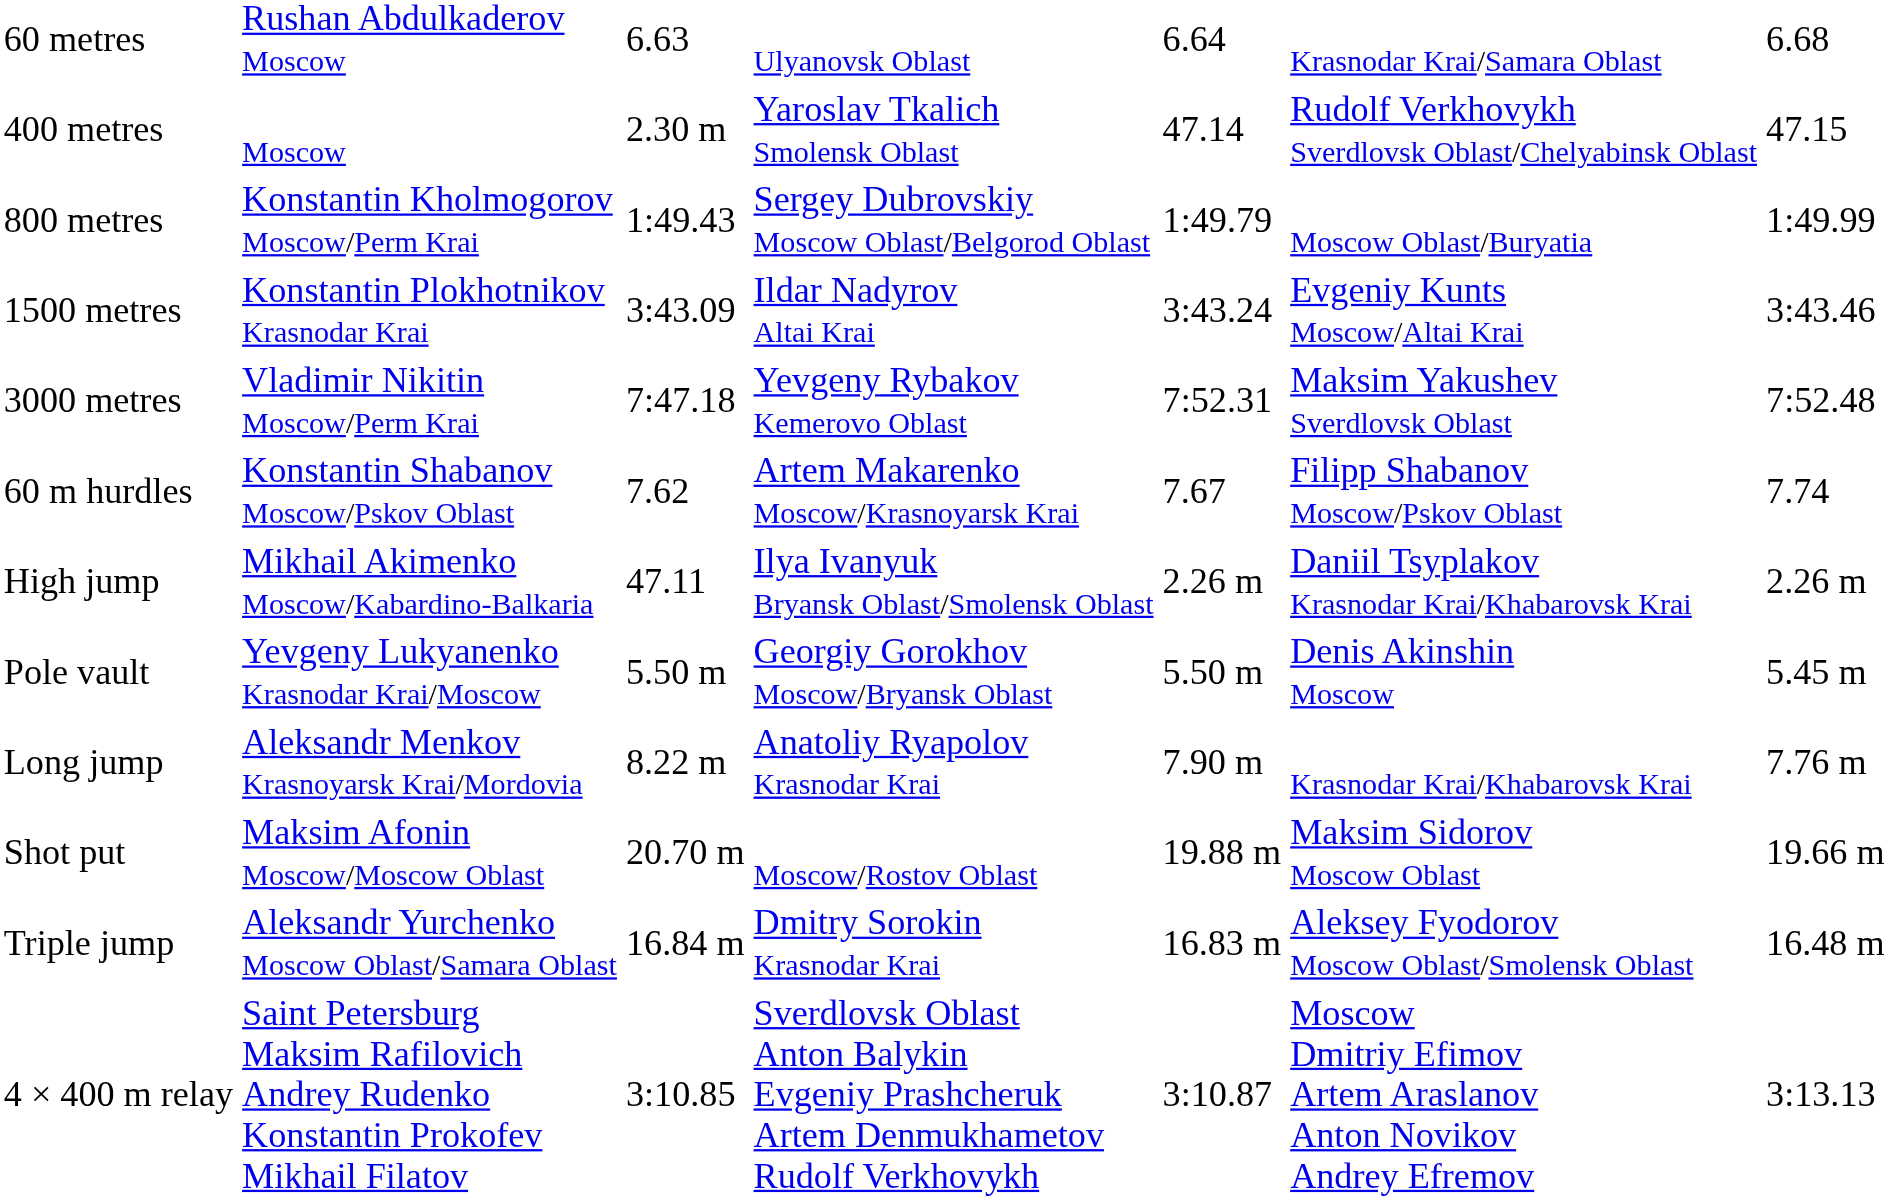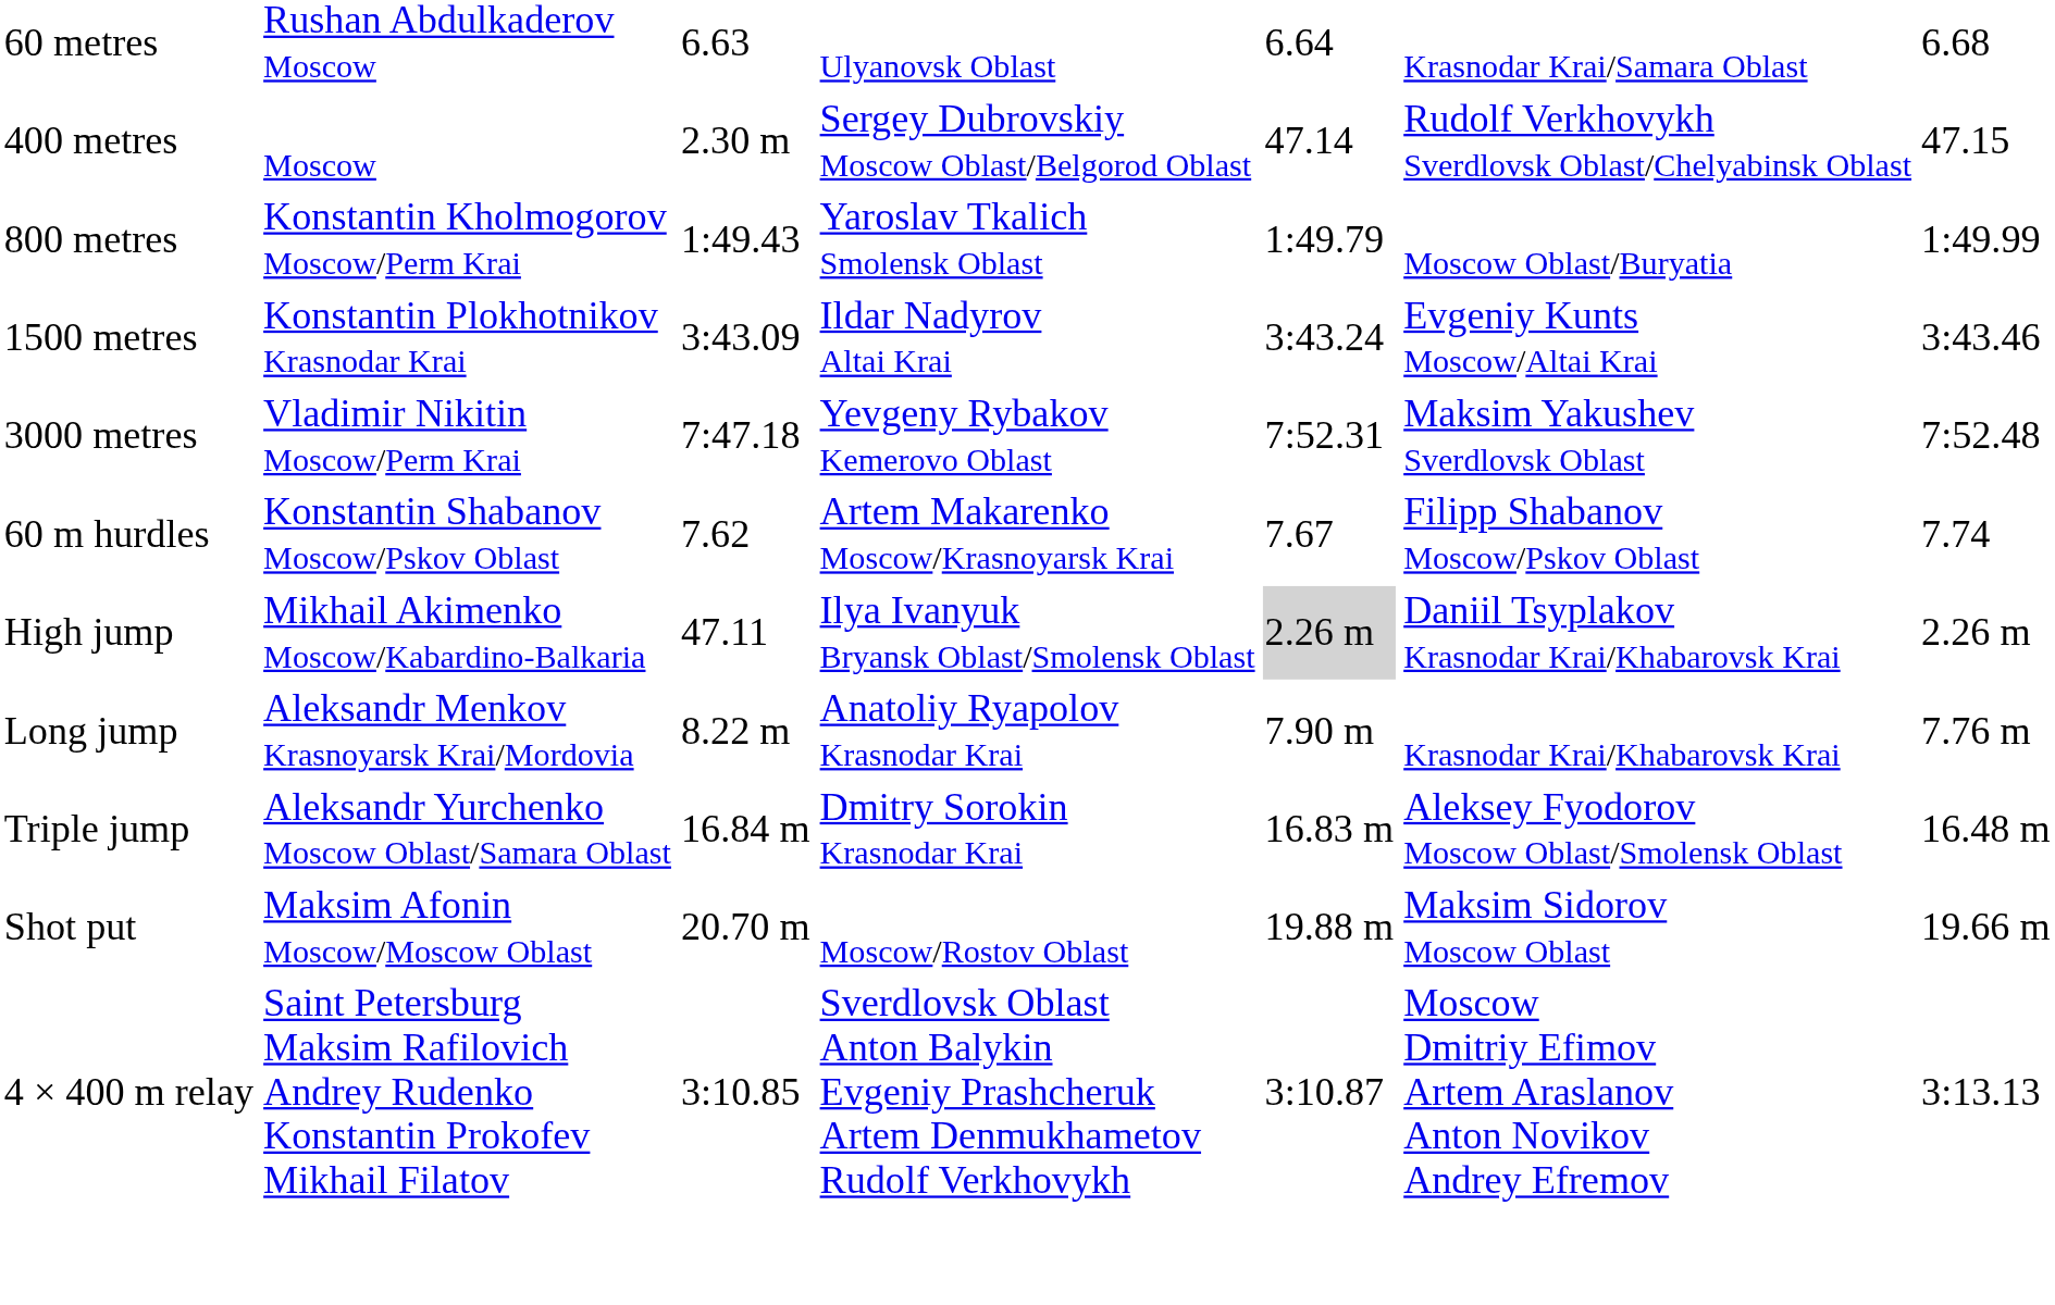400 metres | column 4: Yaroslav Tkalich Smolensk Oblast -> Sergey Dubrovskiy Moscow Oblast/Belgorod Oblast
800 metres | column 4: Sergey Dubrovskiy Moscow Oblast/Belgorod Oblast -> Yaroslav Tkalich Smolensk Oblast
High jump | column 5: no background -> lightgrey background
- row: Pole vault | Yevgeny Lukyanenko Krasnodar Krai/Moscow | 5.50 m | Georgiy Gorokhov Moscow/Bryansk Oblast | 5.50 m | Denis Akinshin Moscow | 5.45 m
rows swapped: Triple jump <-> Shot put
